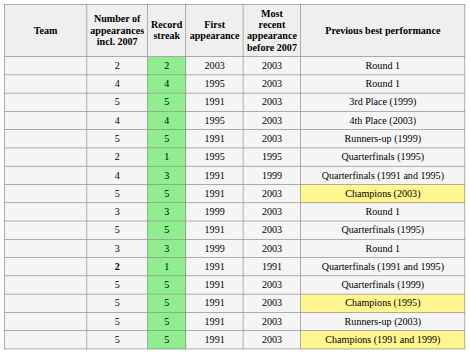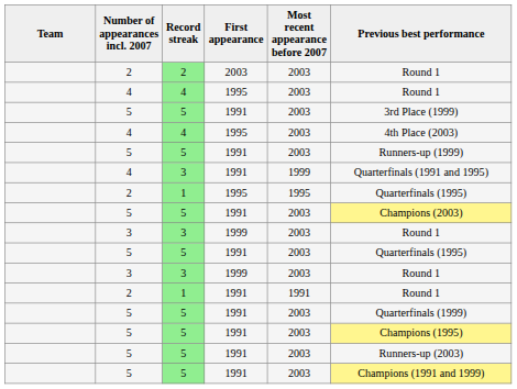rows swapped: 3 / 1991 <-> 1 / 1995
1 / 1991 | Number of appearances incl. 2007: bold -> normal
1 / 1991 | Previous best performance: Quarterfinals (1991 and 1995) -> Round 1
